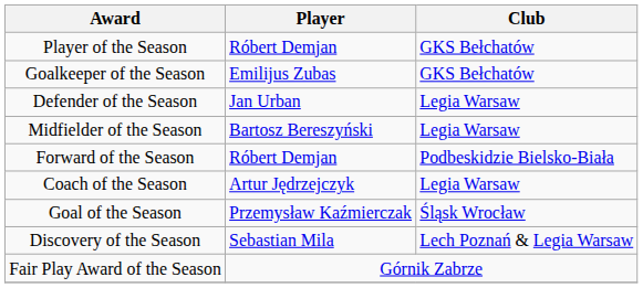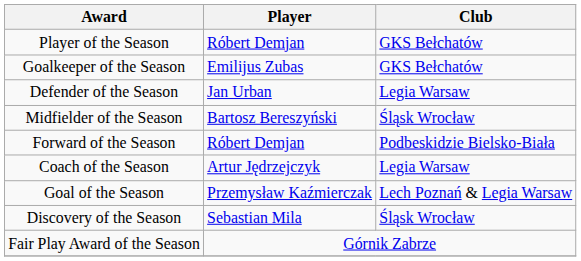Midfielder of the Season | Club: Legia Warsaw -> Śląsk Wrocław
Goal of the Season | Club: Śląsk Wrocław -> Lech Poznań & Legia Warsaw
Discovery of the Season | Club: Lech Poznań & Legia Warsaw -> Śląsk Wrocław
